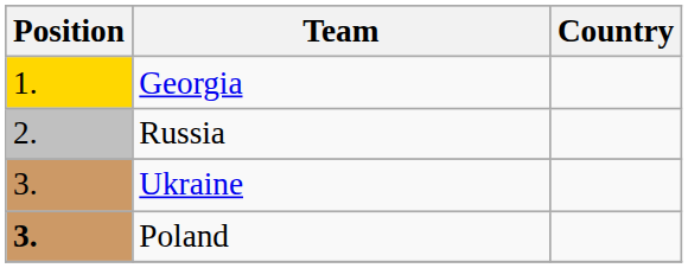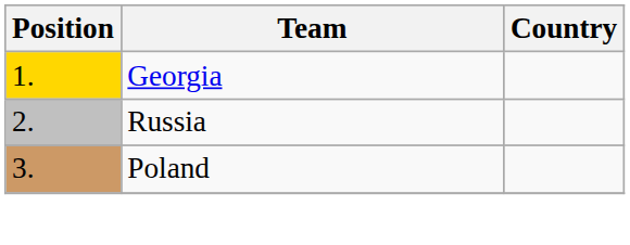- row: 3. | Ukraine
Poland | Position: bold -> normal
